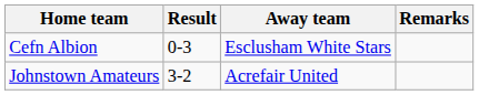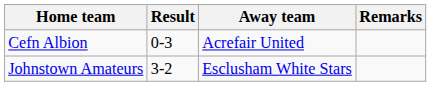Cefn Albion | Away team: Esclusham White Stars -> Acrefair United
Johnstown Amateurs | Away team: Acrefair United -> Esclusham White Stars
